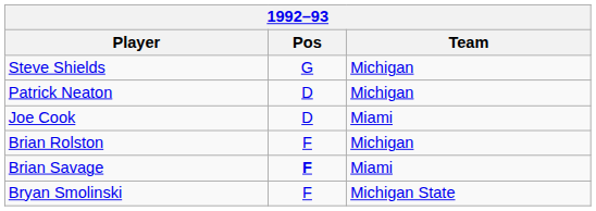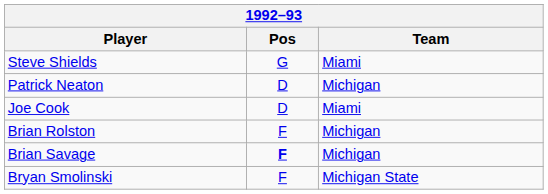Steve Shields | Team: Michigan -> Miami
Brian Savage | Team: Miami -> Michigan
